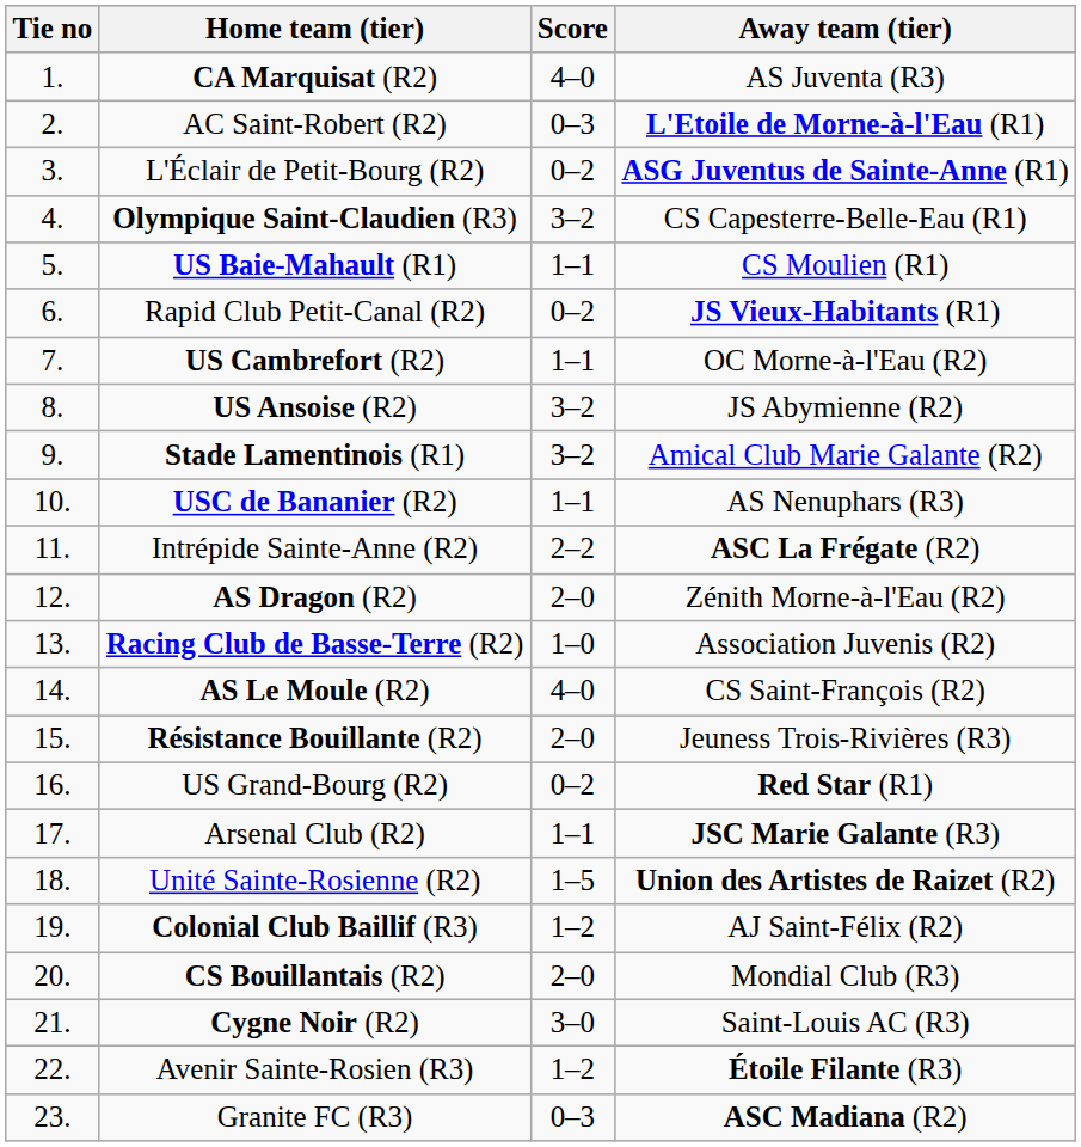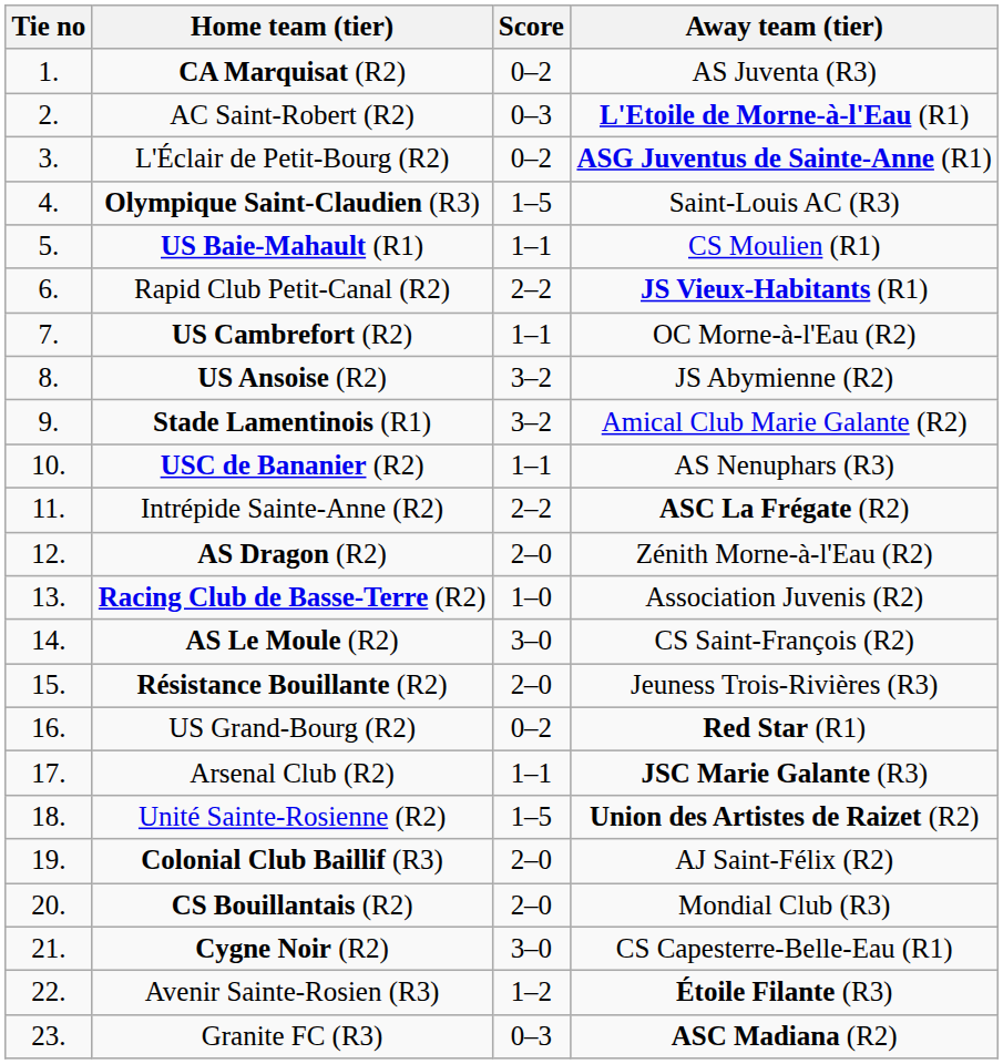CA Marquisat (R2) | Score: 4–0 -> 0–2
Olympique Saint-Claudien (R3) | Score: 3–2 -> 1–5
Olympique Saint-Claudien (R3) | Away team (tier): CS Capesterre-Belle-Eau (R1) -> Saint-Louis AC (R3)
Rapid Club Petit-Canal (R2) | Score: 0–2 -> 2–2
AS Le Moule (R2) | Score: 4–0 -> 3–0
Colonial Club Baillif (R3) | Score: 1–2 -> 2–0
Cygne Noir (R2) | Away team (tier): Saint-Louis AC (R3) -> CS Capesterre-Belle-Eau (R1)
